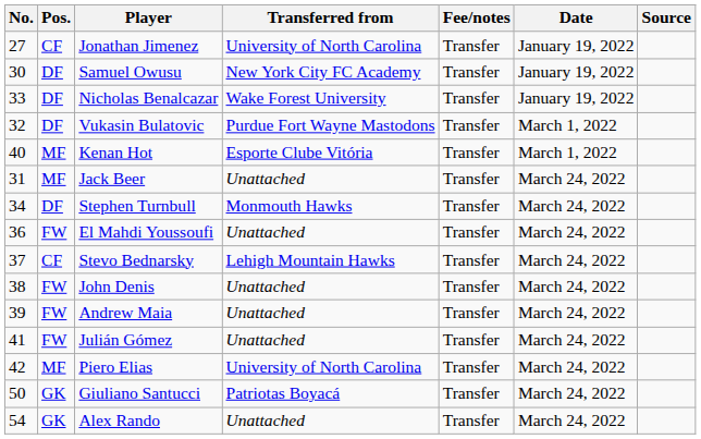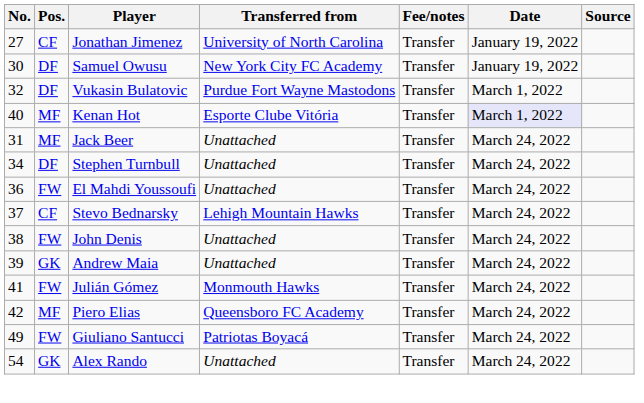- row: 33 | DF | Nicholas Benalcazar | Wake Forest University | Transfer | January 19, 2022
Kenan Hot | Date: no background -> lavender background
Stephen Turnbull | Transferred from: Monmouth Hawks -> Unattached
Andrew Maia | Pos.: FW -> GK
Julián Gómez | Transferred from: Unattached -> Monmouth Hawks
Piero Elias | Transferred from: University of North Carolina -> Queensboro FC Academy
Giuliano Santucci | No.: 50 -> 49
Giuliano Santucci | Pos.: GK -> FW
